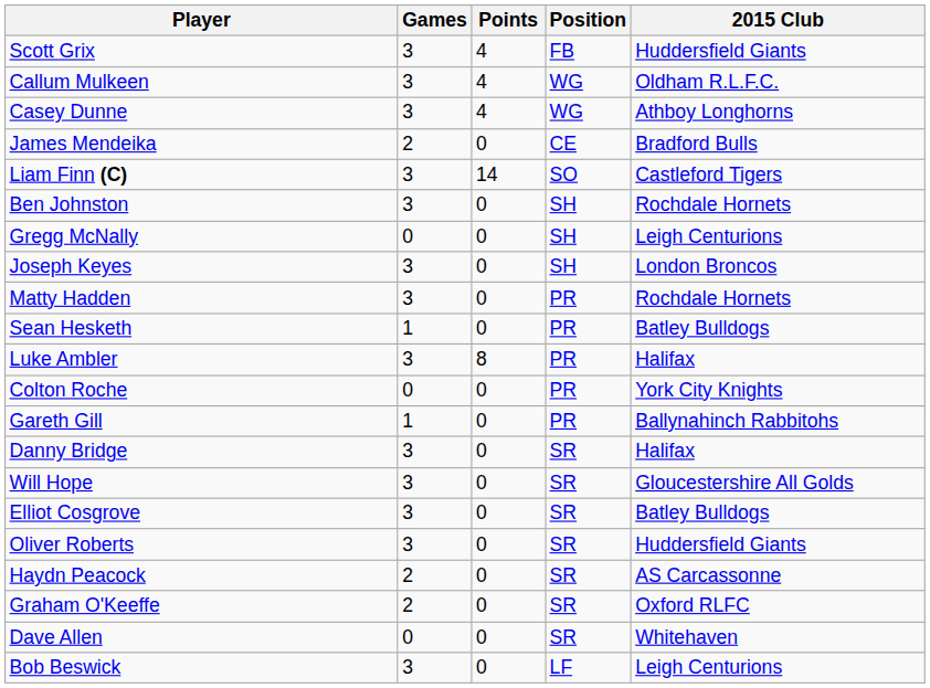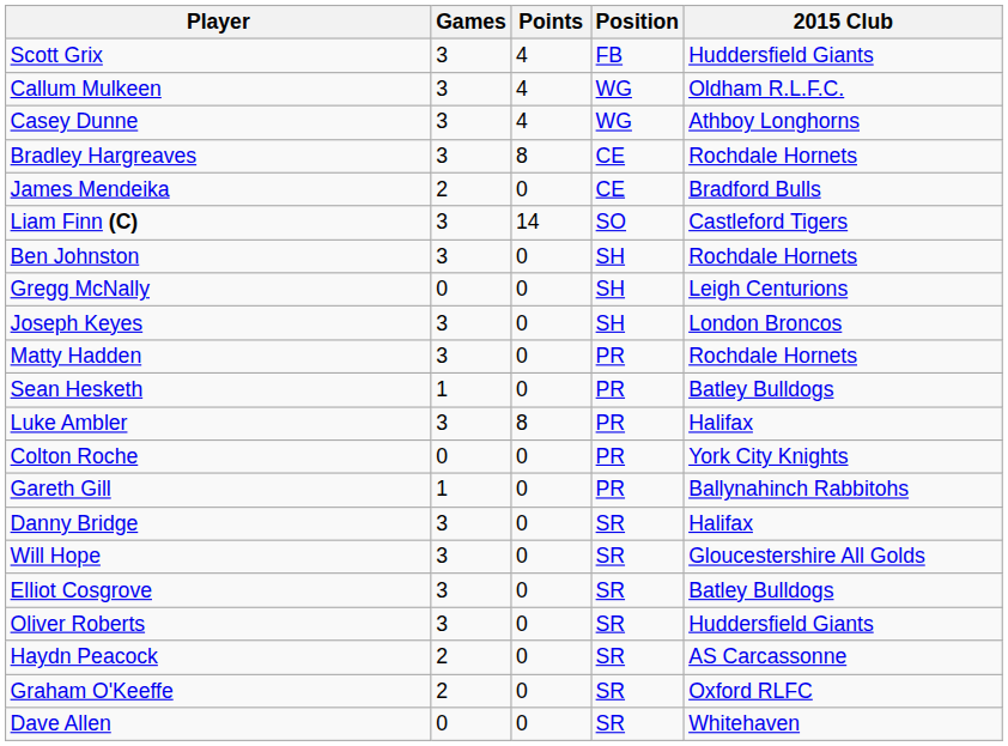+ row: Bradley Hargreaves | 3 | 8 | CE | Rochdale Hornets
- row: Bob Beswick | 3 | 0 | LF | Leigh Centurions
